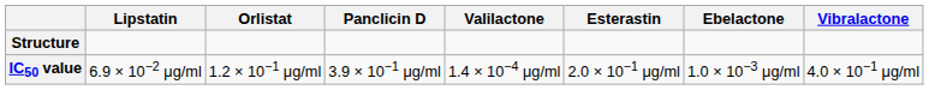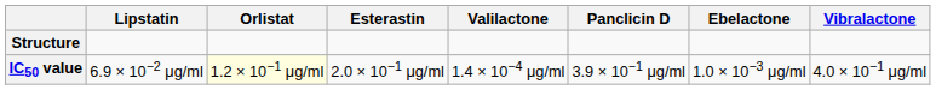columns swapped: Esterastin <-> Panclicin D
IC50 value | Orlistat: no background -> lightyellow background
